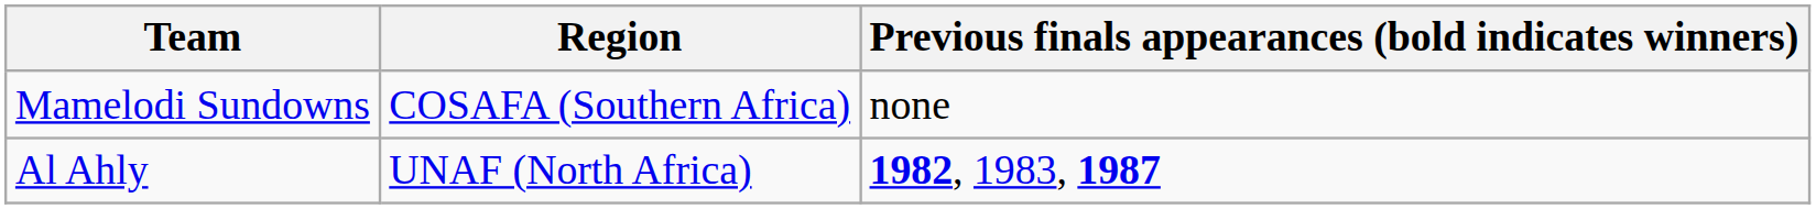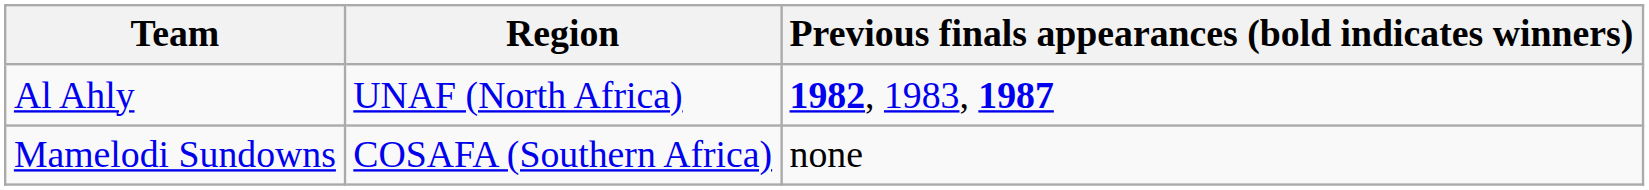rows swapped: Mamelodi Sundowns <-> Al Ahly
